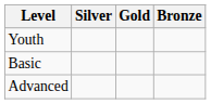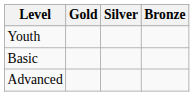columns swapped: Gold <-> Silver
